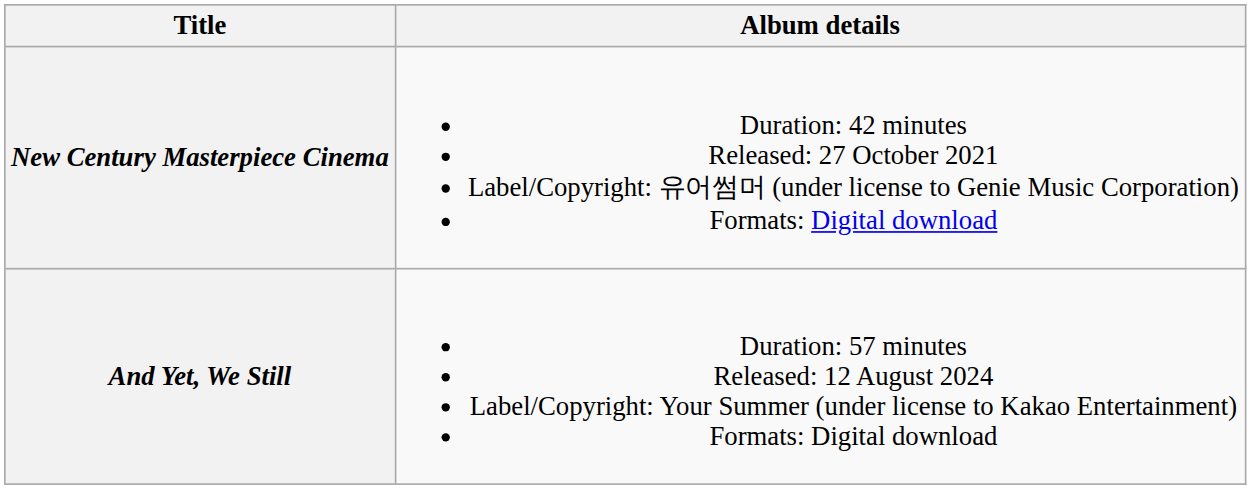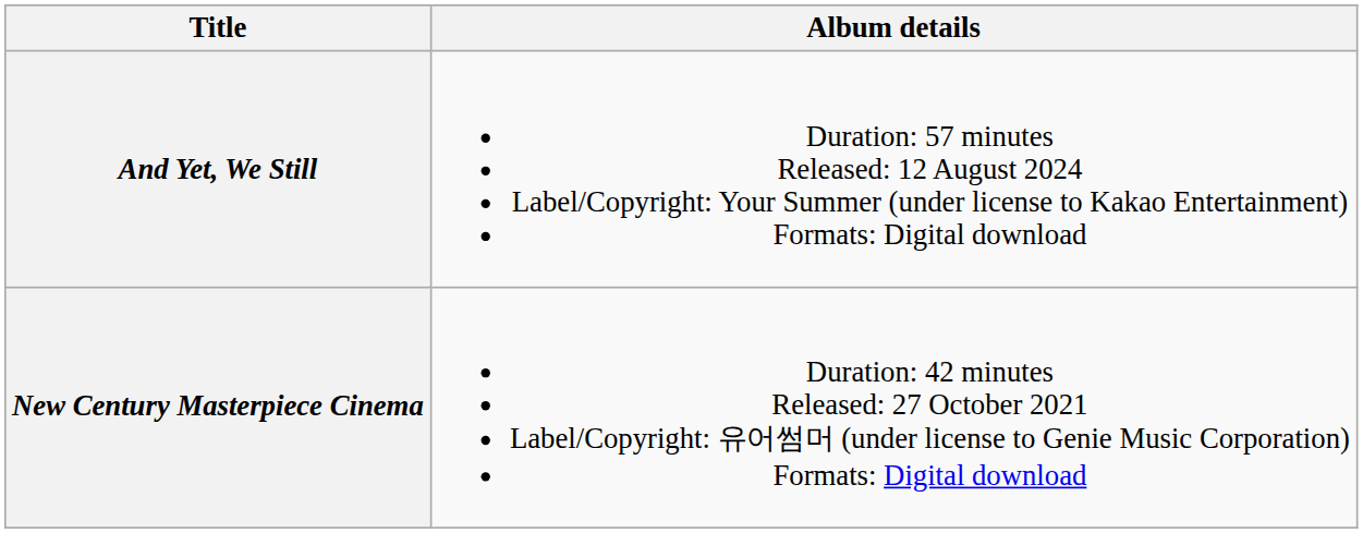rows swapped: New Century Masterpiece Cinema <-> And Yet, We Still
